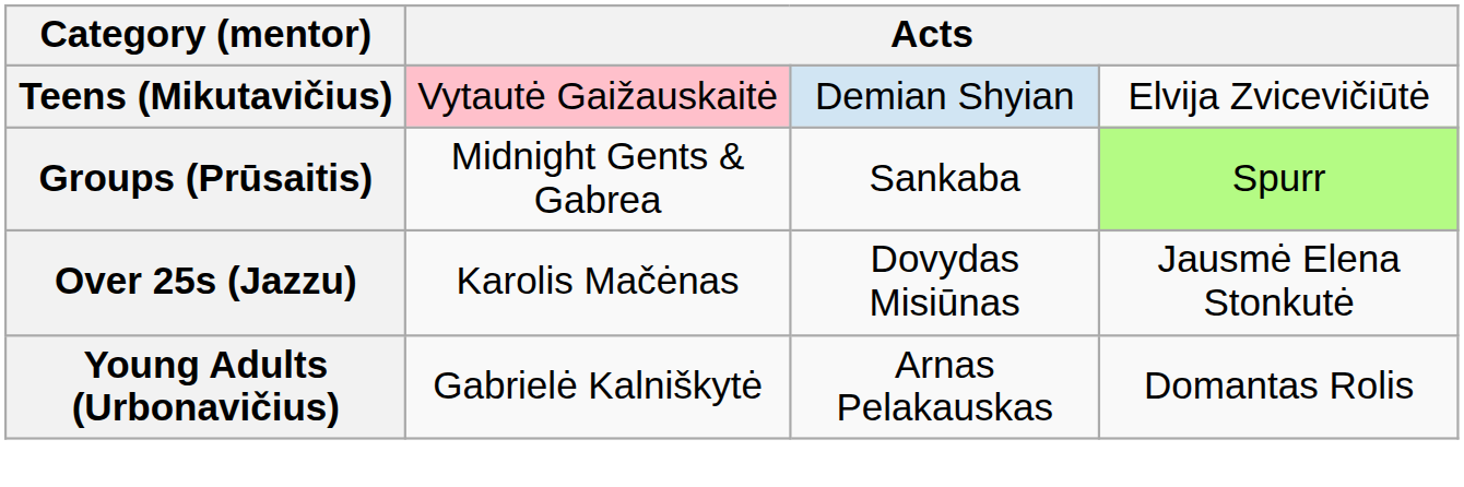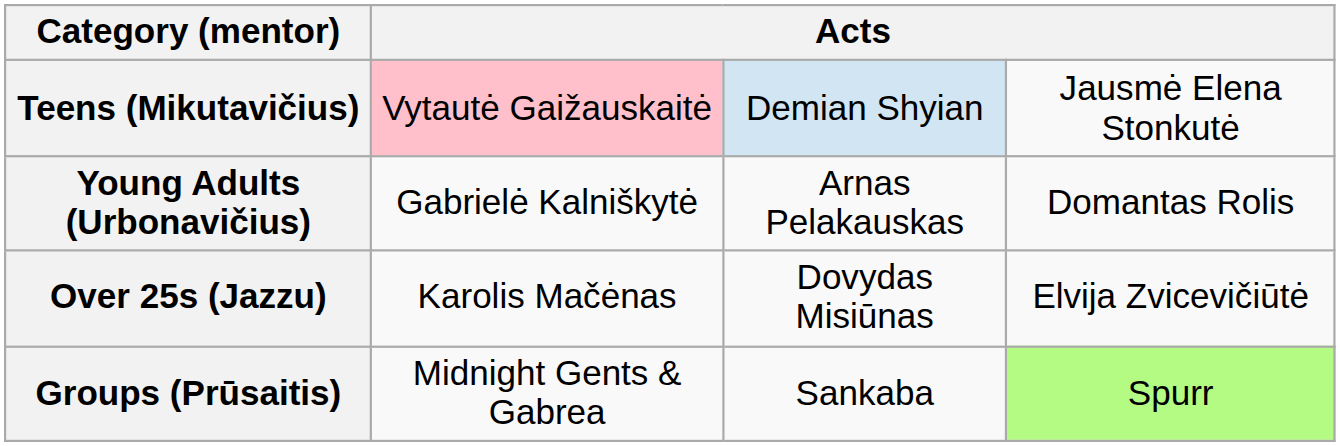Teens (Mikutavičius) | column 4: Elvija Zvicevičiūtė -> Jausmė Elena Stonkutė
rows swapped: Young Adults (Urbonavičius) <-> Groups (Prūsaitis)
Over 25s (Jazzu) | column 4: Jausmė Elena Stonkutė -> Elvija Zvicevičiūtė
